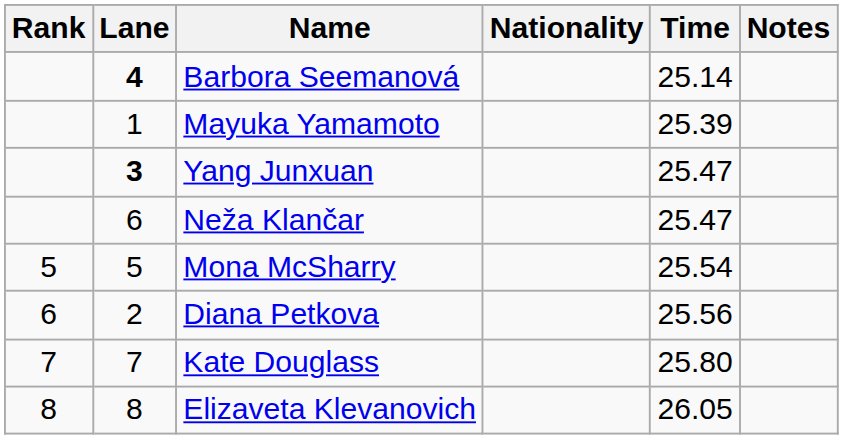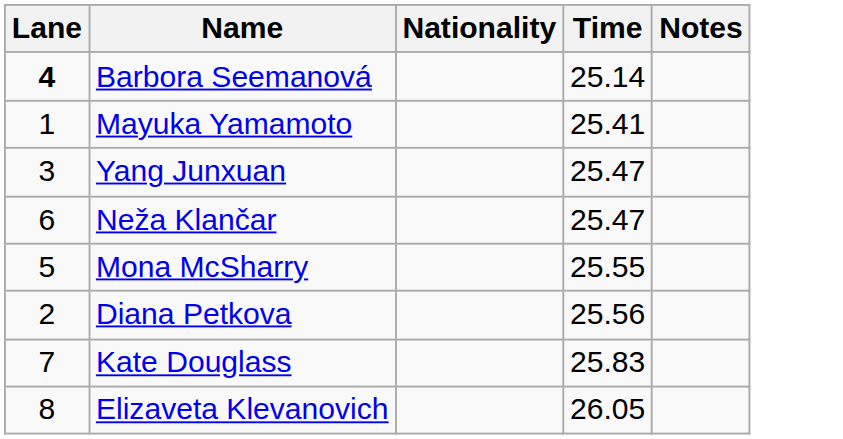- column: Rank | 5 | 6 | 7 | 8
Mayuka Yamamoto | Time: 25.39 -> 25.41
Yang Junxuan | Lane: bold -> normal
Mona McSharry | Time: 25.54 -> 25.55
Kate Douglass | Time: 25.80 -> 25.83
